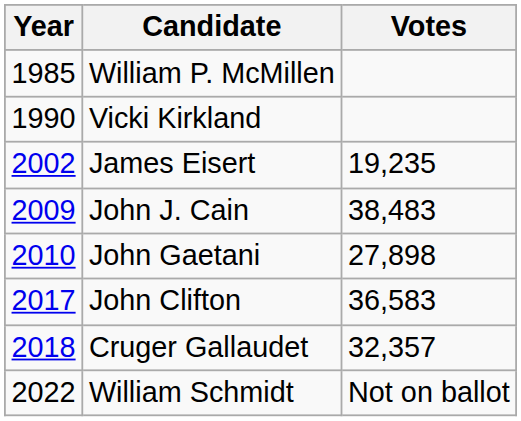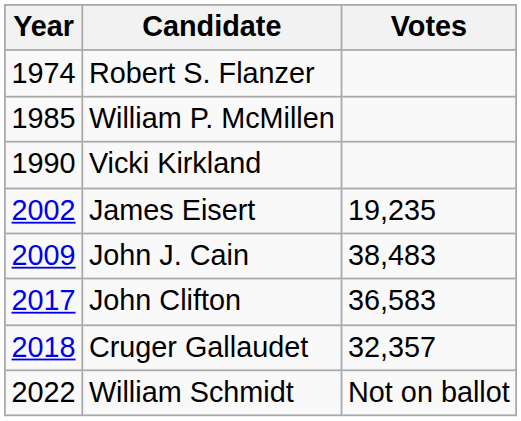+ row: 1974 | Robert S. Flanzer
- row: 2010 | John Gaetani | 27,898
